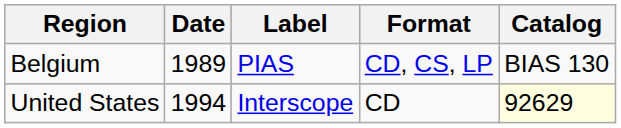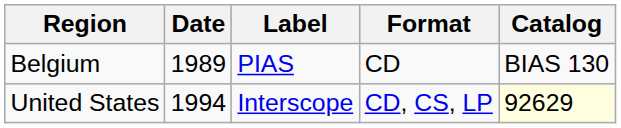Belgium | Format: CD, CS, LP -> CD
United States | Format: CD -> CD, CS, LP
